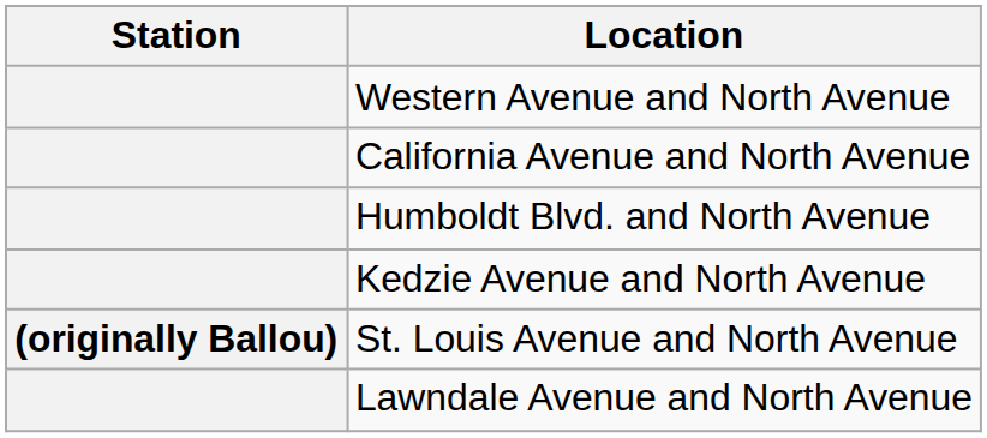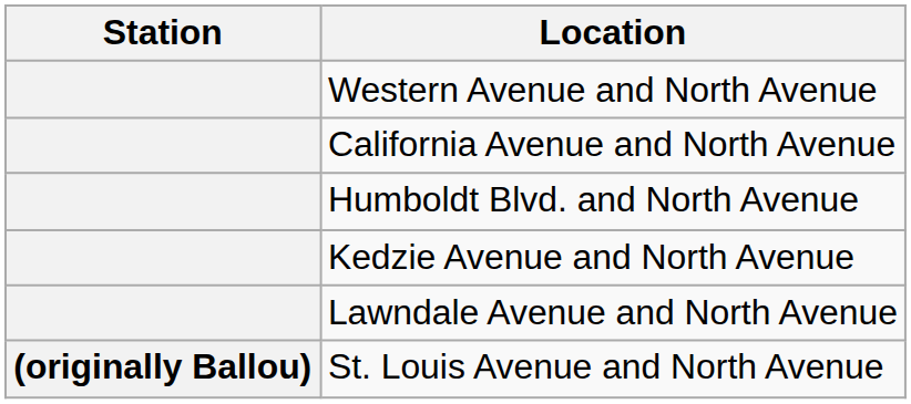rows swapped: St. Louis Avenue and North Avenue <-> Lawndale Avenue and North Avenue
